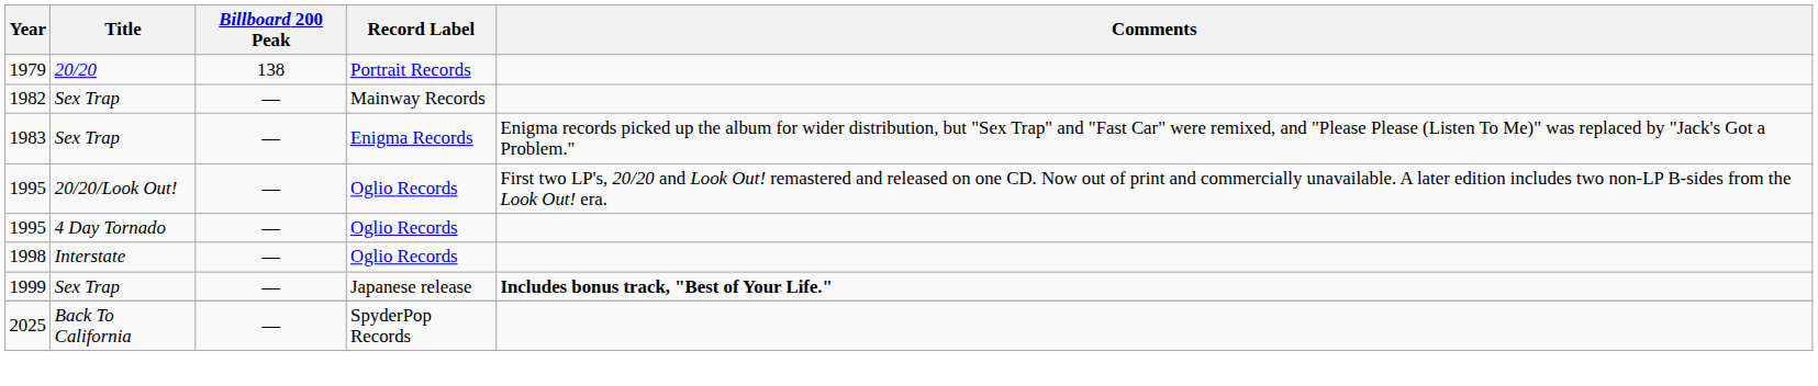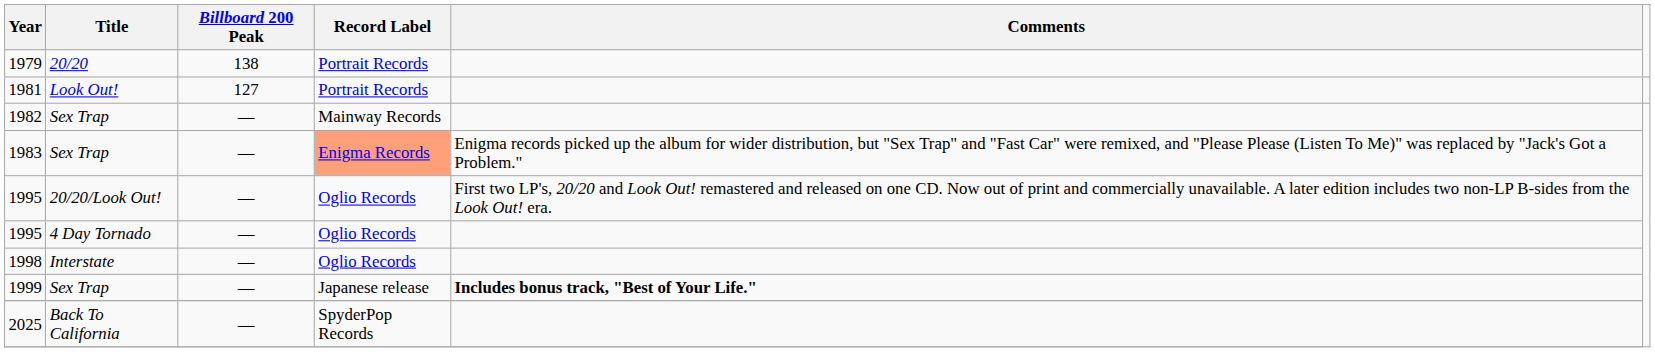+ row: 1981 | Look Out! | 127 | Portrait Records
1983 | Record Label: no background -> lightsalmon background
